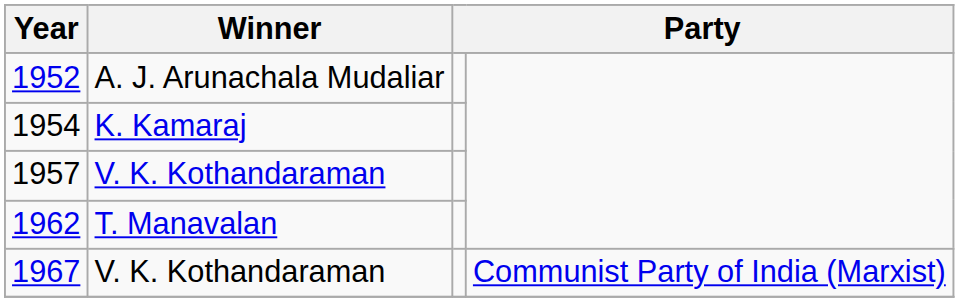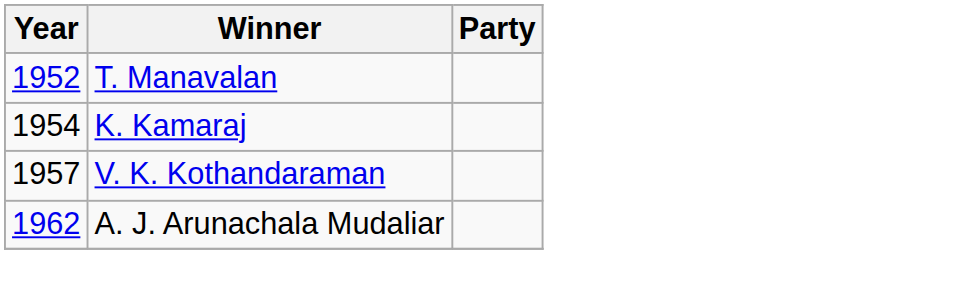1952 | Winner: A. J. Arunachala Mudaliar -> T. Manavalan
1962 | Winner: T. Manavalan -> A. J. Arunachala Mudaliar
- row: 1967 | V. K. Kothandaraman | Communist Party of India (Marxist)
